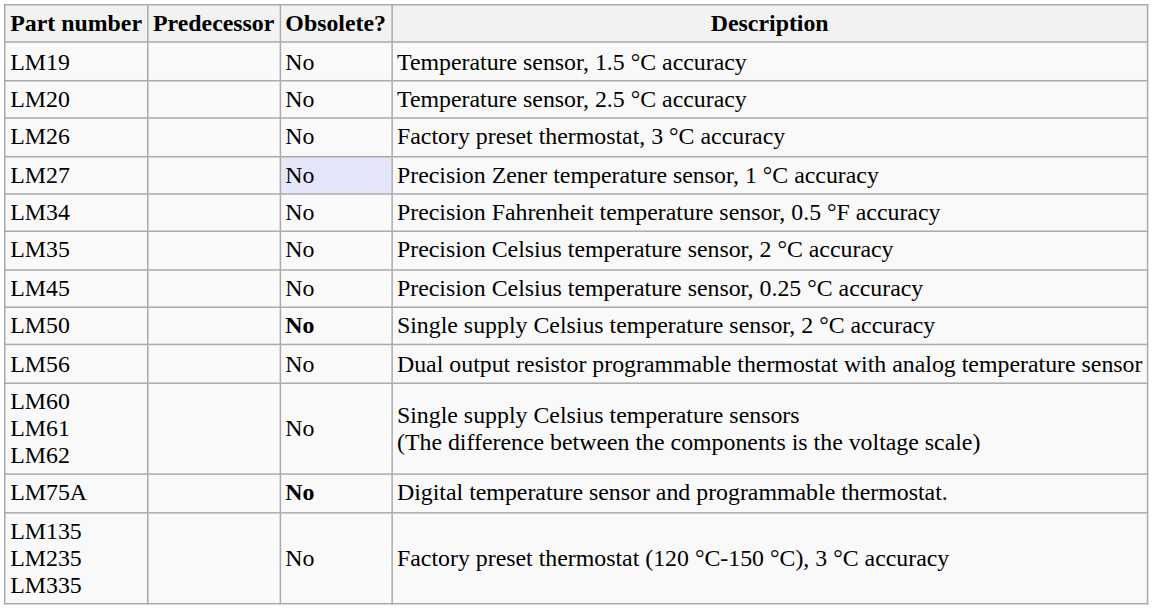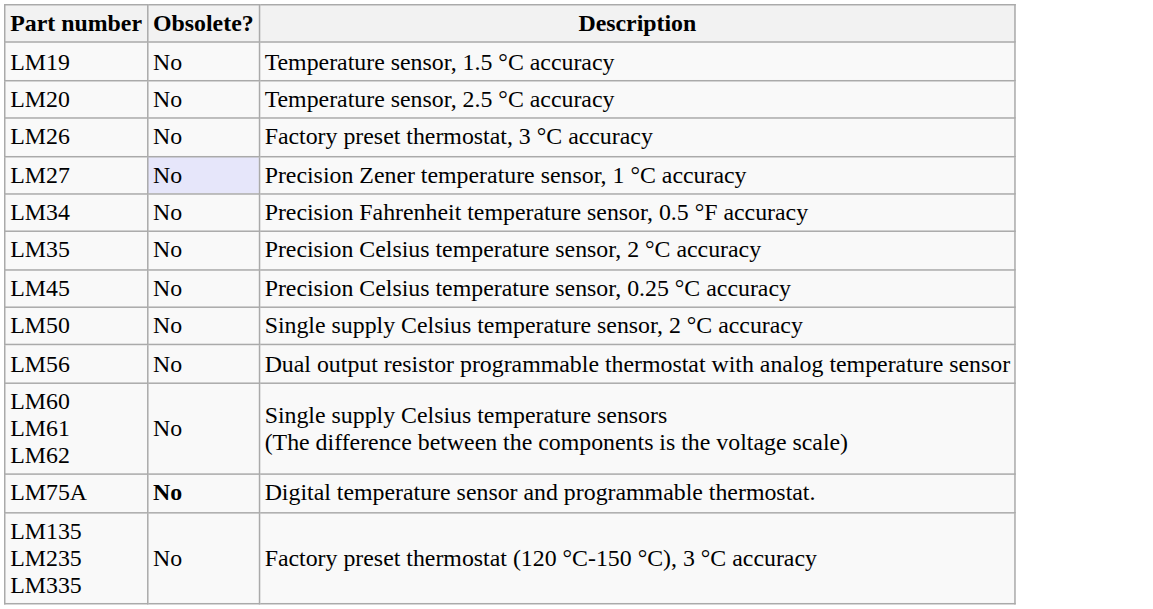- column: Predecessor
LM50 | Obsolete?: bold -> normal
